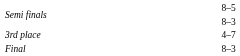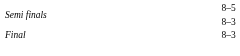- row: 3rd place | 4–7
